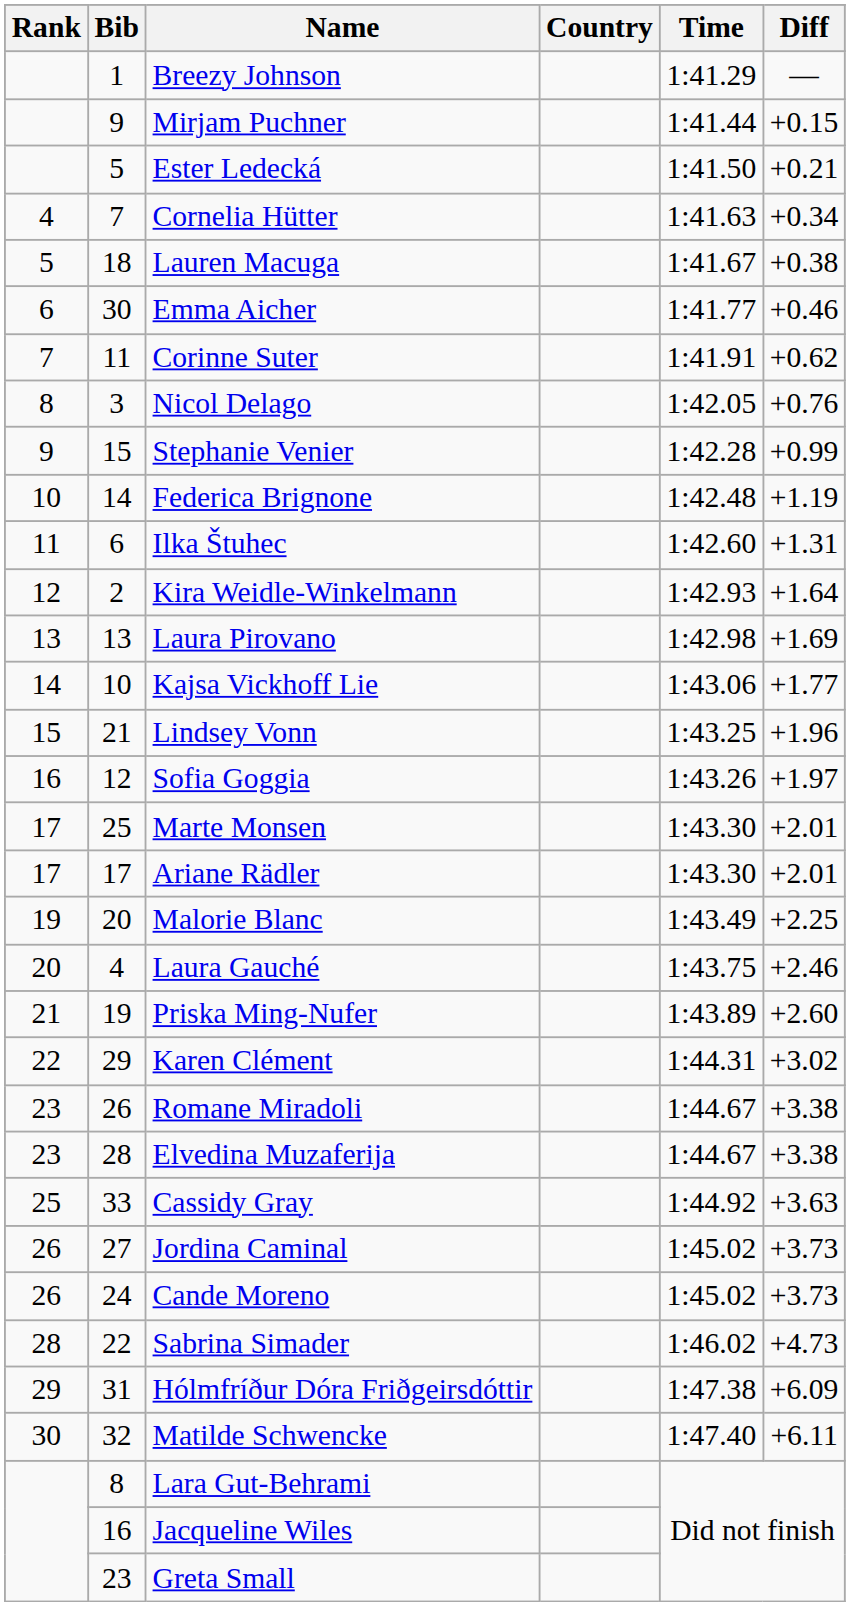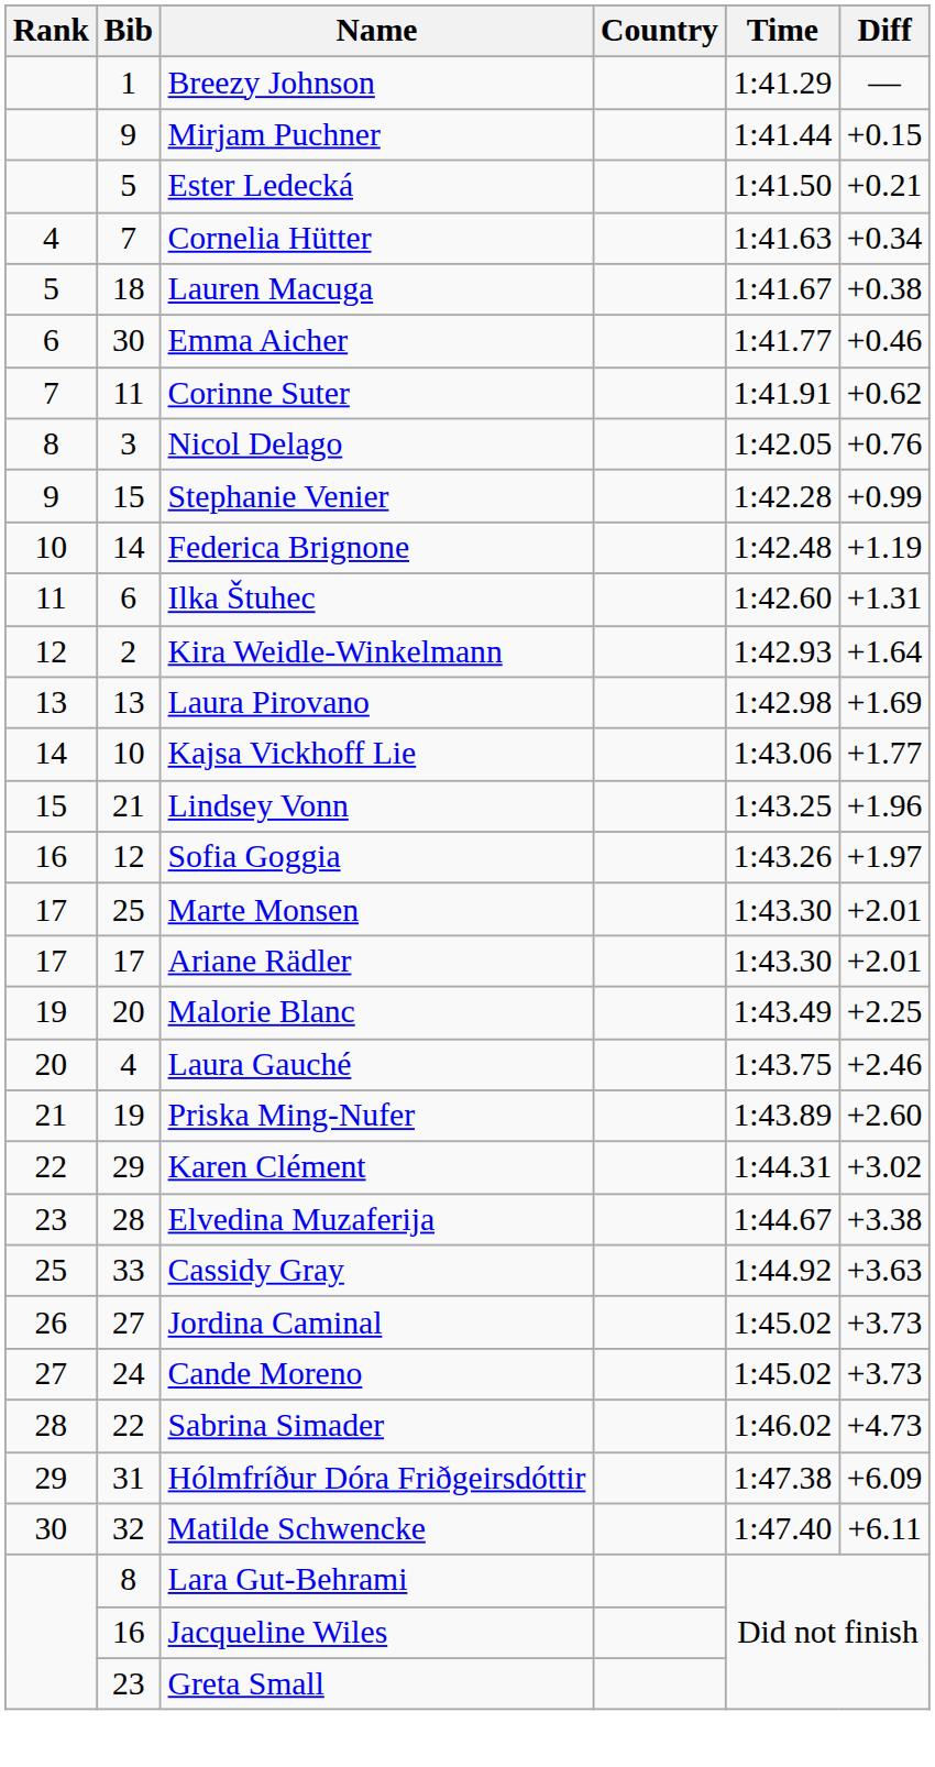- row: 23 | 26 | Romane Miradoli | 1:44.67 | +3.38
Cande Moreno | Rank: 26 -> 27
